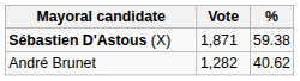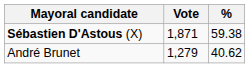André Brunet | Vote: 1,282 -> 1,279
